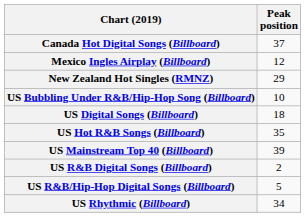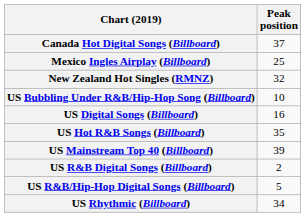Mexico Ingles Airplay (Billboard) | Peak position: 12 -> 25
New Zealand Hot Singles (RMNZ) | Peak position: 29 -> 32
US Digital Songs (Billboard) | Peak position: 18 -> 16
